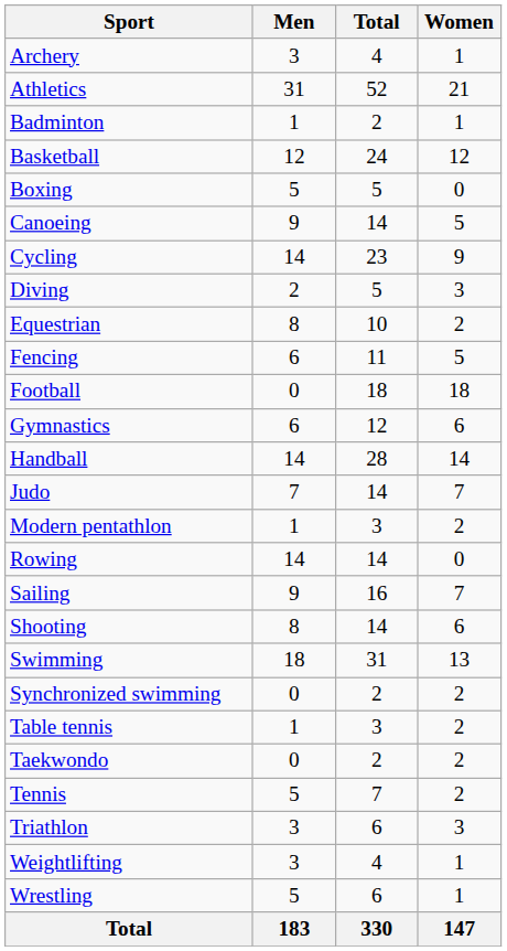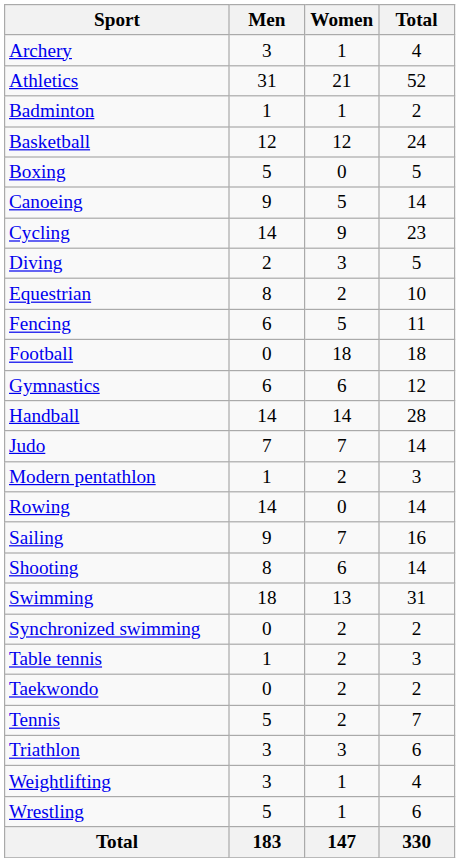columns swapped: Women <-> Total
